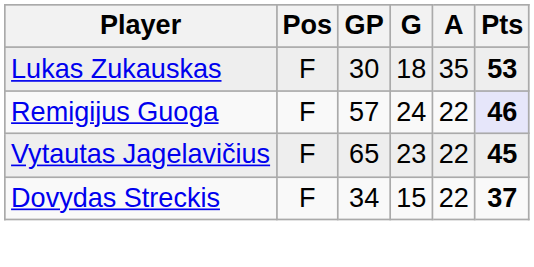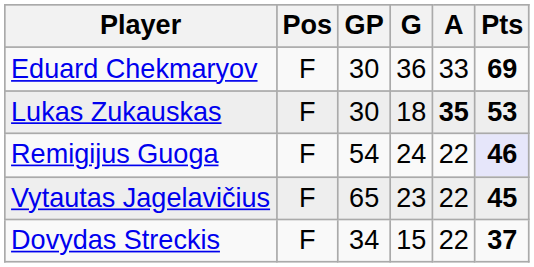+ row: Eduard Chekmaryov | F | 30 | 36 | 33 | 69
Lukas Zukauskas | A: normal -> bold
Remigijus Guoga | GP: 57 -> 54
